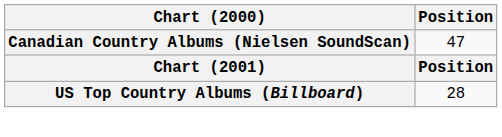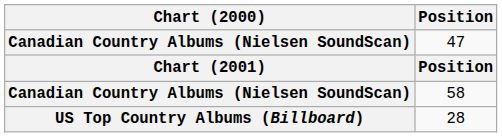+ row: Canadian Country Albums (Nielsen SoundScan) | 58
